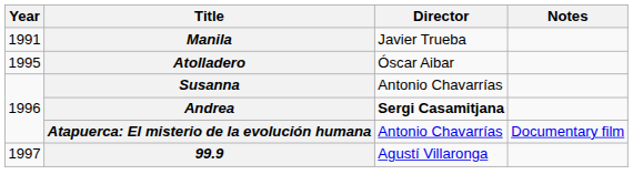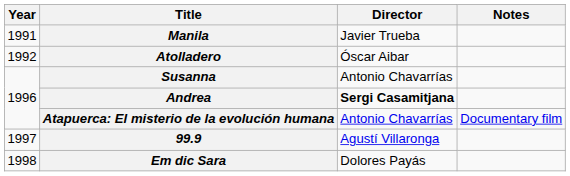Atolladero | Year: 1995 -> 1992
+ row: 1998 | Em dic Sara | Dolores Payás
